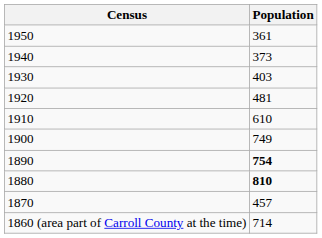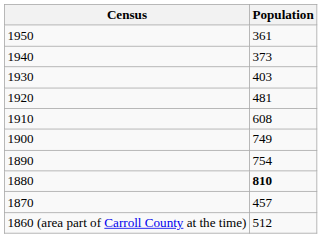1910 | Population: 610 -> 608
1890 | Population: bold -> normal
1860 (area part of Carroll County at the time) | Population: 714 -> 512
